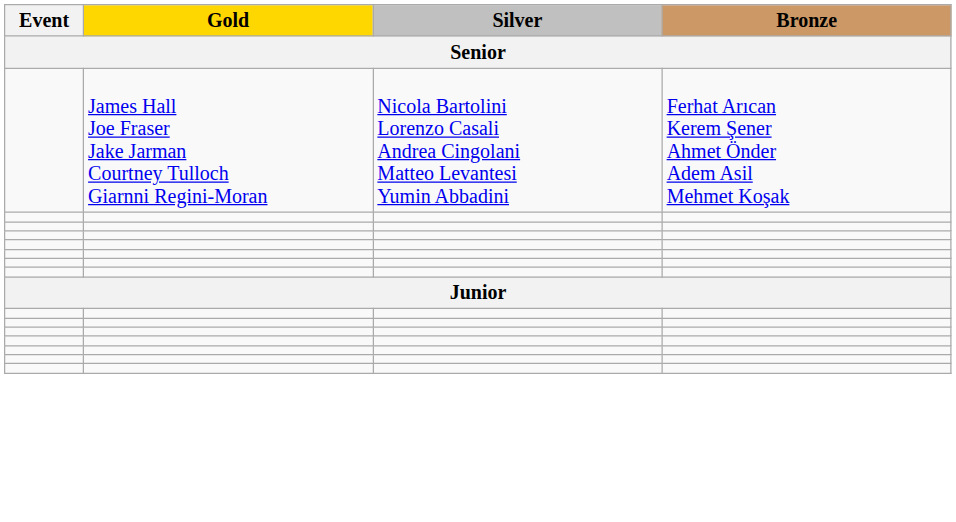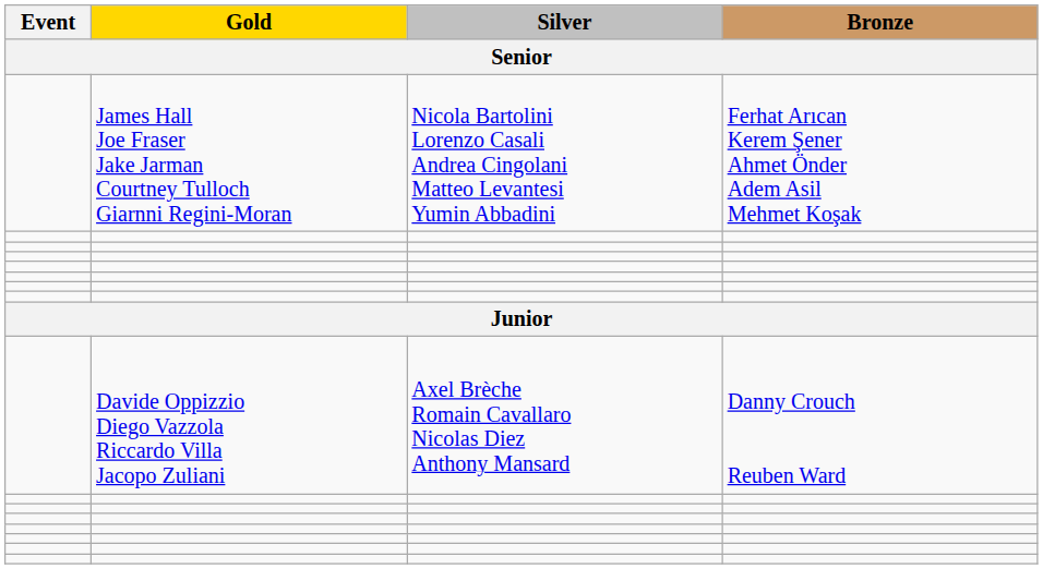+ row: Davide Oppizzio Diego Vazzola Riccardo Villa Jacopo Zuliani | Axel Brèche Romain Cavallaro Nicolas Diez Anthony Mansard | Danny Crouch Reuben Ward
